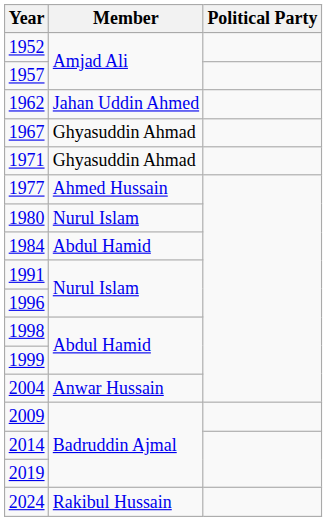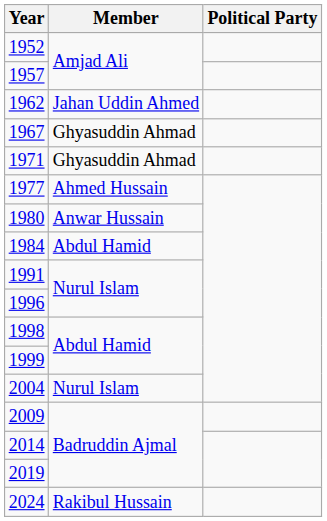1980 | Member: Nurul Islam -> Anwar Hussain
2004 | Member: Anwar Hussain -> Nurul Islam
